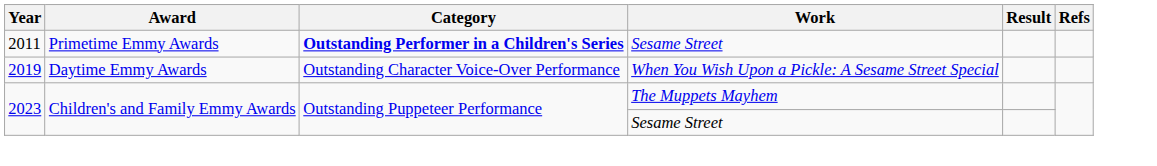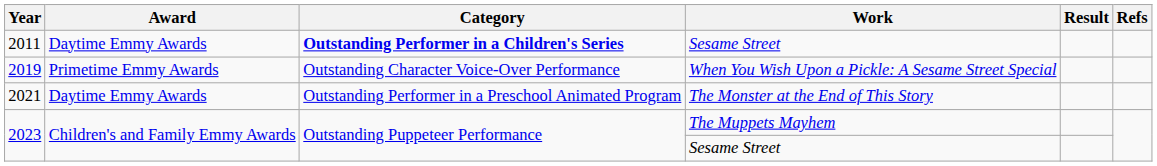2011 | Award: Primetime Emmy Awards -> Daytime Emmy Awards
2019 | Award: Daytime Emmy Awards -> Primetime Emmy Awards
+ row: 2021 | Daytime Emmy Awards | Outstanding Performer in a Preschool Animated Program | The Monster at the End of This Story
